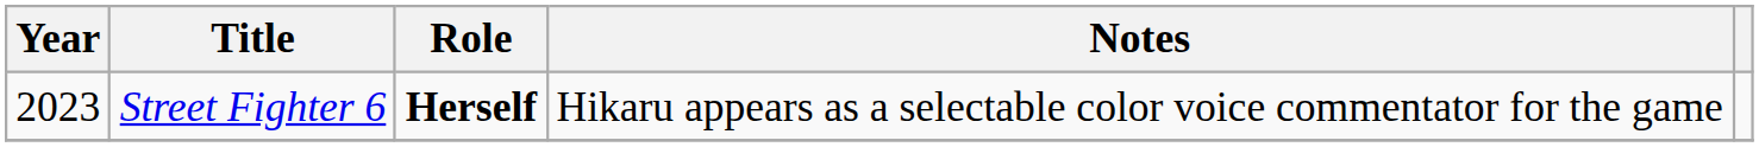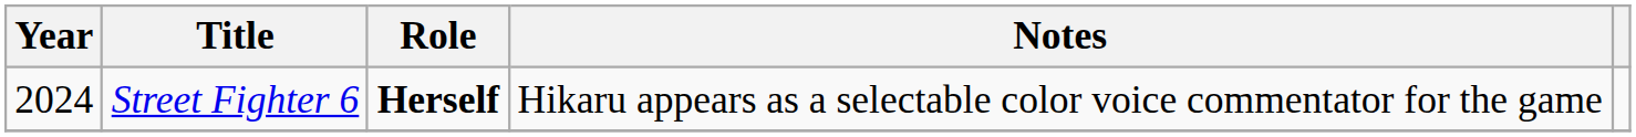Street Fighter 6 | Year: 2023 -> 2024
